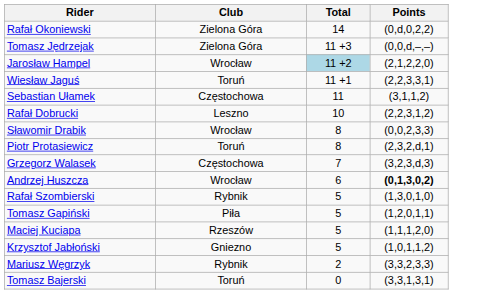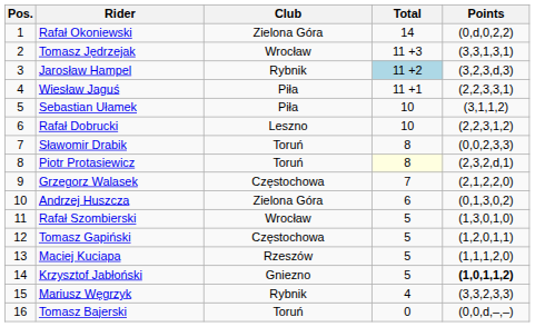+ column: Pos. | 1 | 2 | 3 | 4 | 5 | 6 | 7 | 8 | 9 | 10 | 11 | 12 | 13 | 14 | 15 | 16
Tomasz Jędrzejak | Club: Zielona Góra -> Wrocław
Tomasz Jędrzejak | Points: (0,0,d,–,–) -> (3,3,1,3,1)
Jarosław Hampel | Club: Wrocław -> Rybnik
Jarosław Hampel | Points: (2,1,2,2,0) -> (3,2,3,d,3)
Wiesław Jaguś | Club: Toruń -> Piła
Sebastian Ułamek | Club: Częstochowa -> Piła
Sebastian Ułamek | Total: 11 -> 10
Sławomir Drabik | Club: Wrocław -> Toruń
Piotr Protasiewicz | Total: no background -> lightyellow background
Grzegorz Walasek | Points: (3,2,3,d,3) -> (2,1,2,2,0)
Andrzej Huszcza | Club: Wrocław -> Zielona Góra
Andrzej Huszcza | Points: bold -> normal
Rafał Szombierski | Club: Rybnik -> Wrocław
Tomasz Gapiński | Club: Piła -> Częstochowa
Krzysztof Jabłoński | Points: normal -> bold
Mariusz Węgrzyk | Total: 2 -> 4
Tomasz Bajerski | Points: (3,3,1,3,1) -> (0,0,d,–,–)
